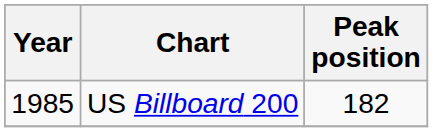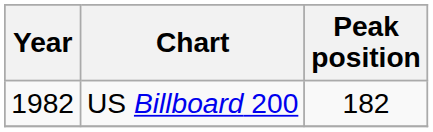US Billboard 200 | Year: 1985 -> 1982
